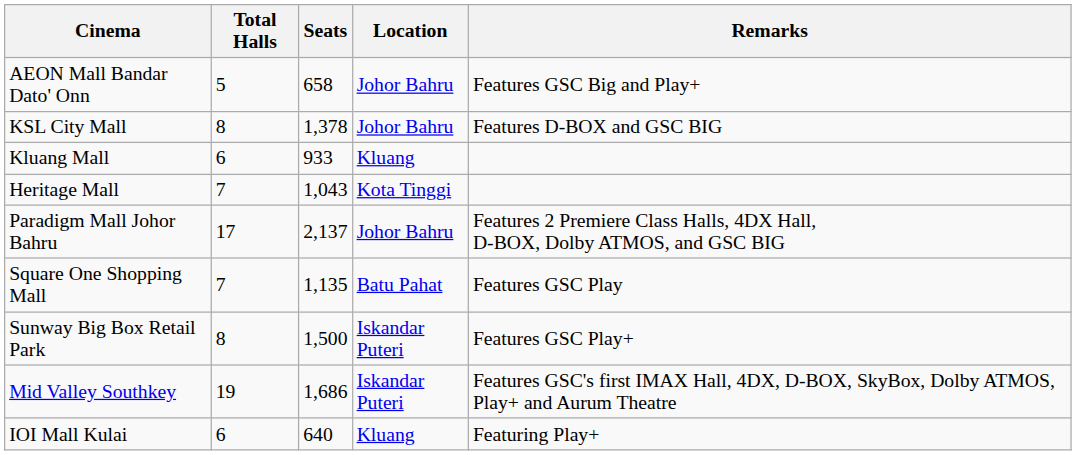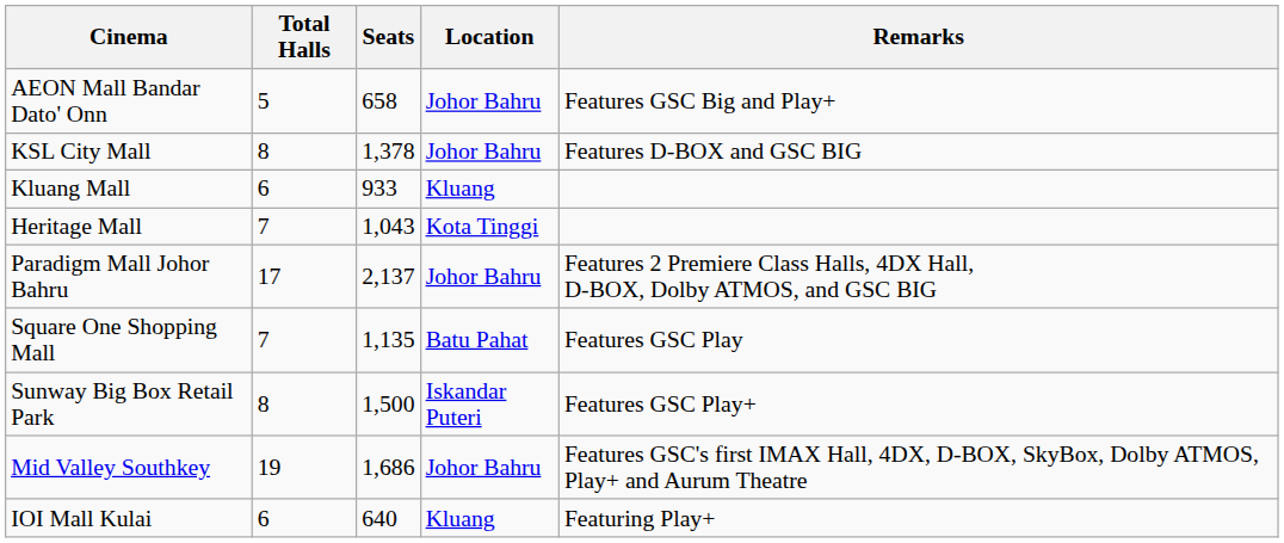Mid Valley Southkey | Location: Iskandar Puteri -> Johor Bahru
